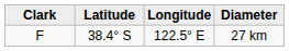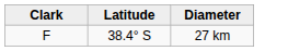- column: Longitude | 122.5° E
